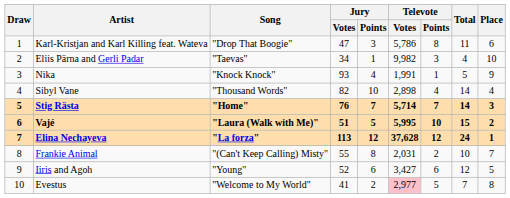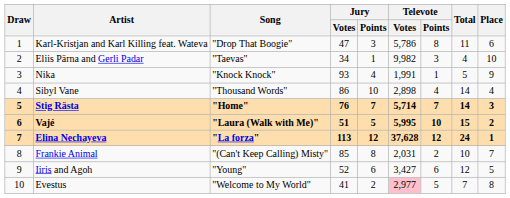Sibyl Vane | Jury / Votes: 82 -> 86
Frankie Animal | Jury / Votes: 55 -> 85
